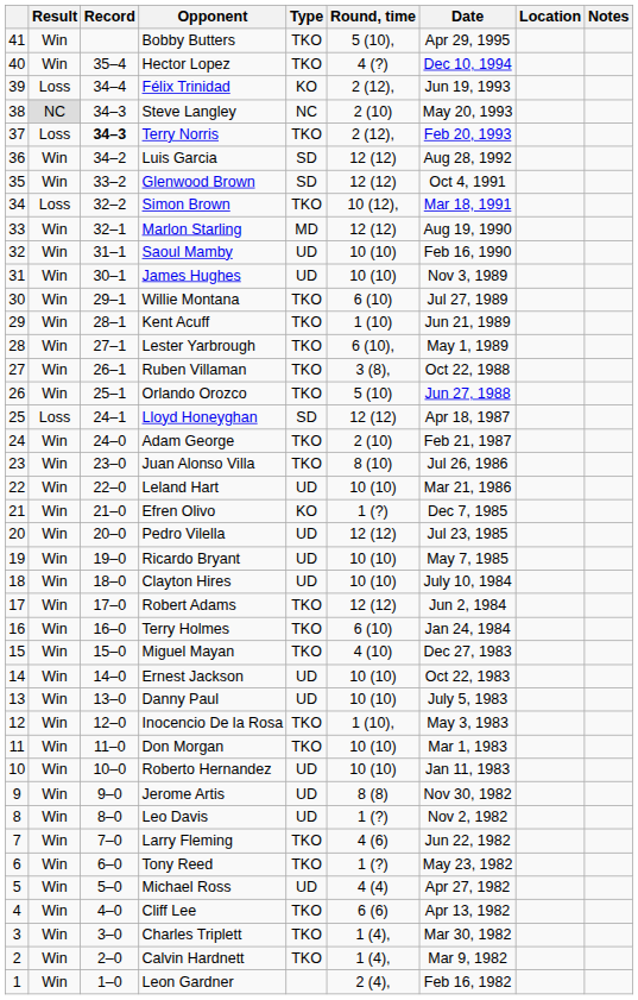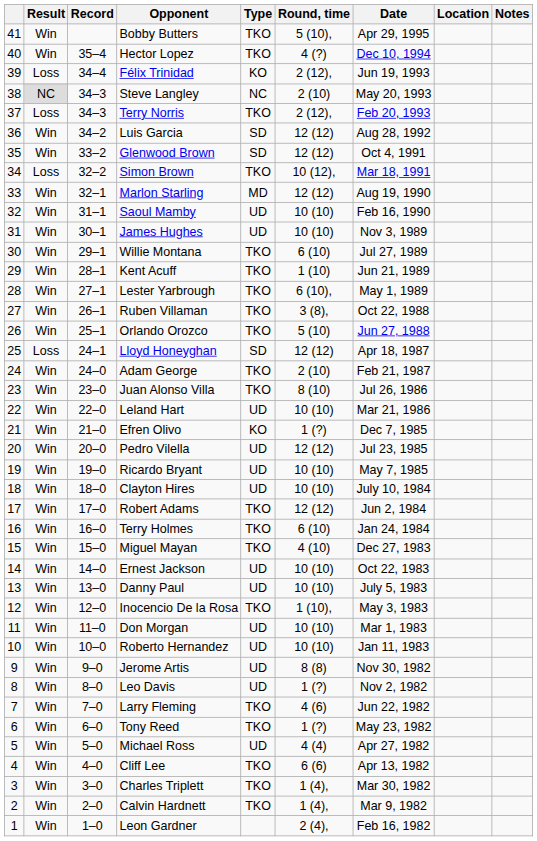Terry Norris | Record: bold -> normal
Don Morgan | Type: TKO -> UD
